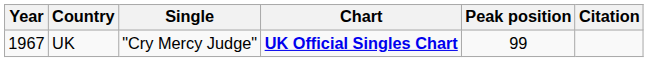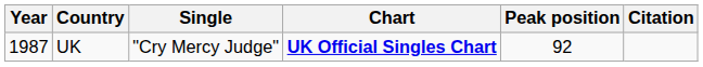UK | Year: 1967 -> 1987
UK | Peak position: 99 -> 92
